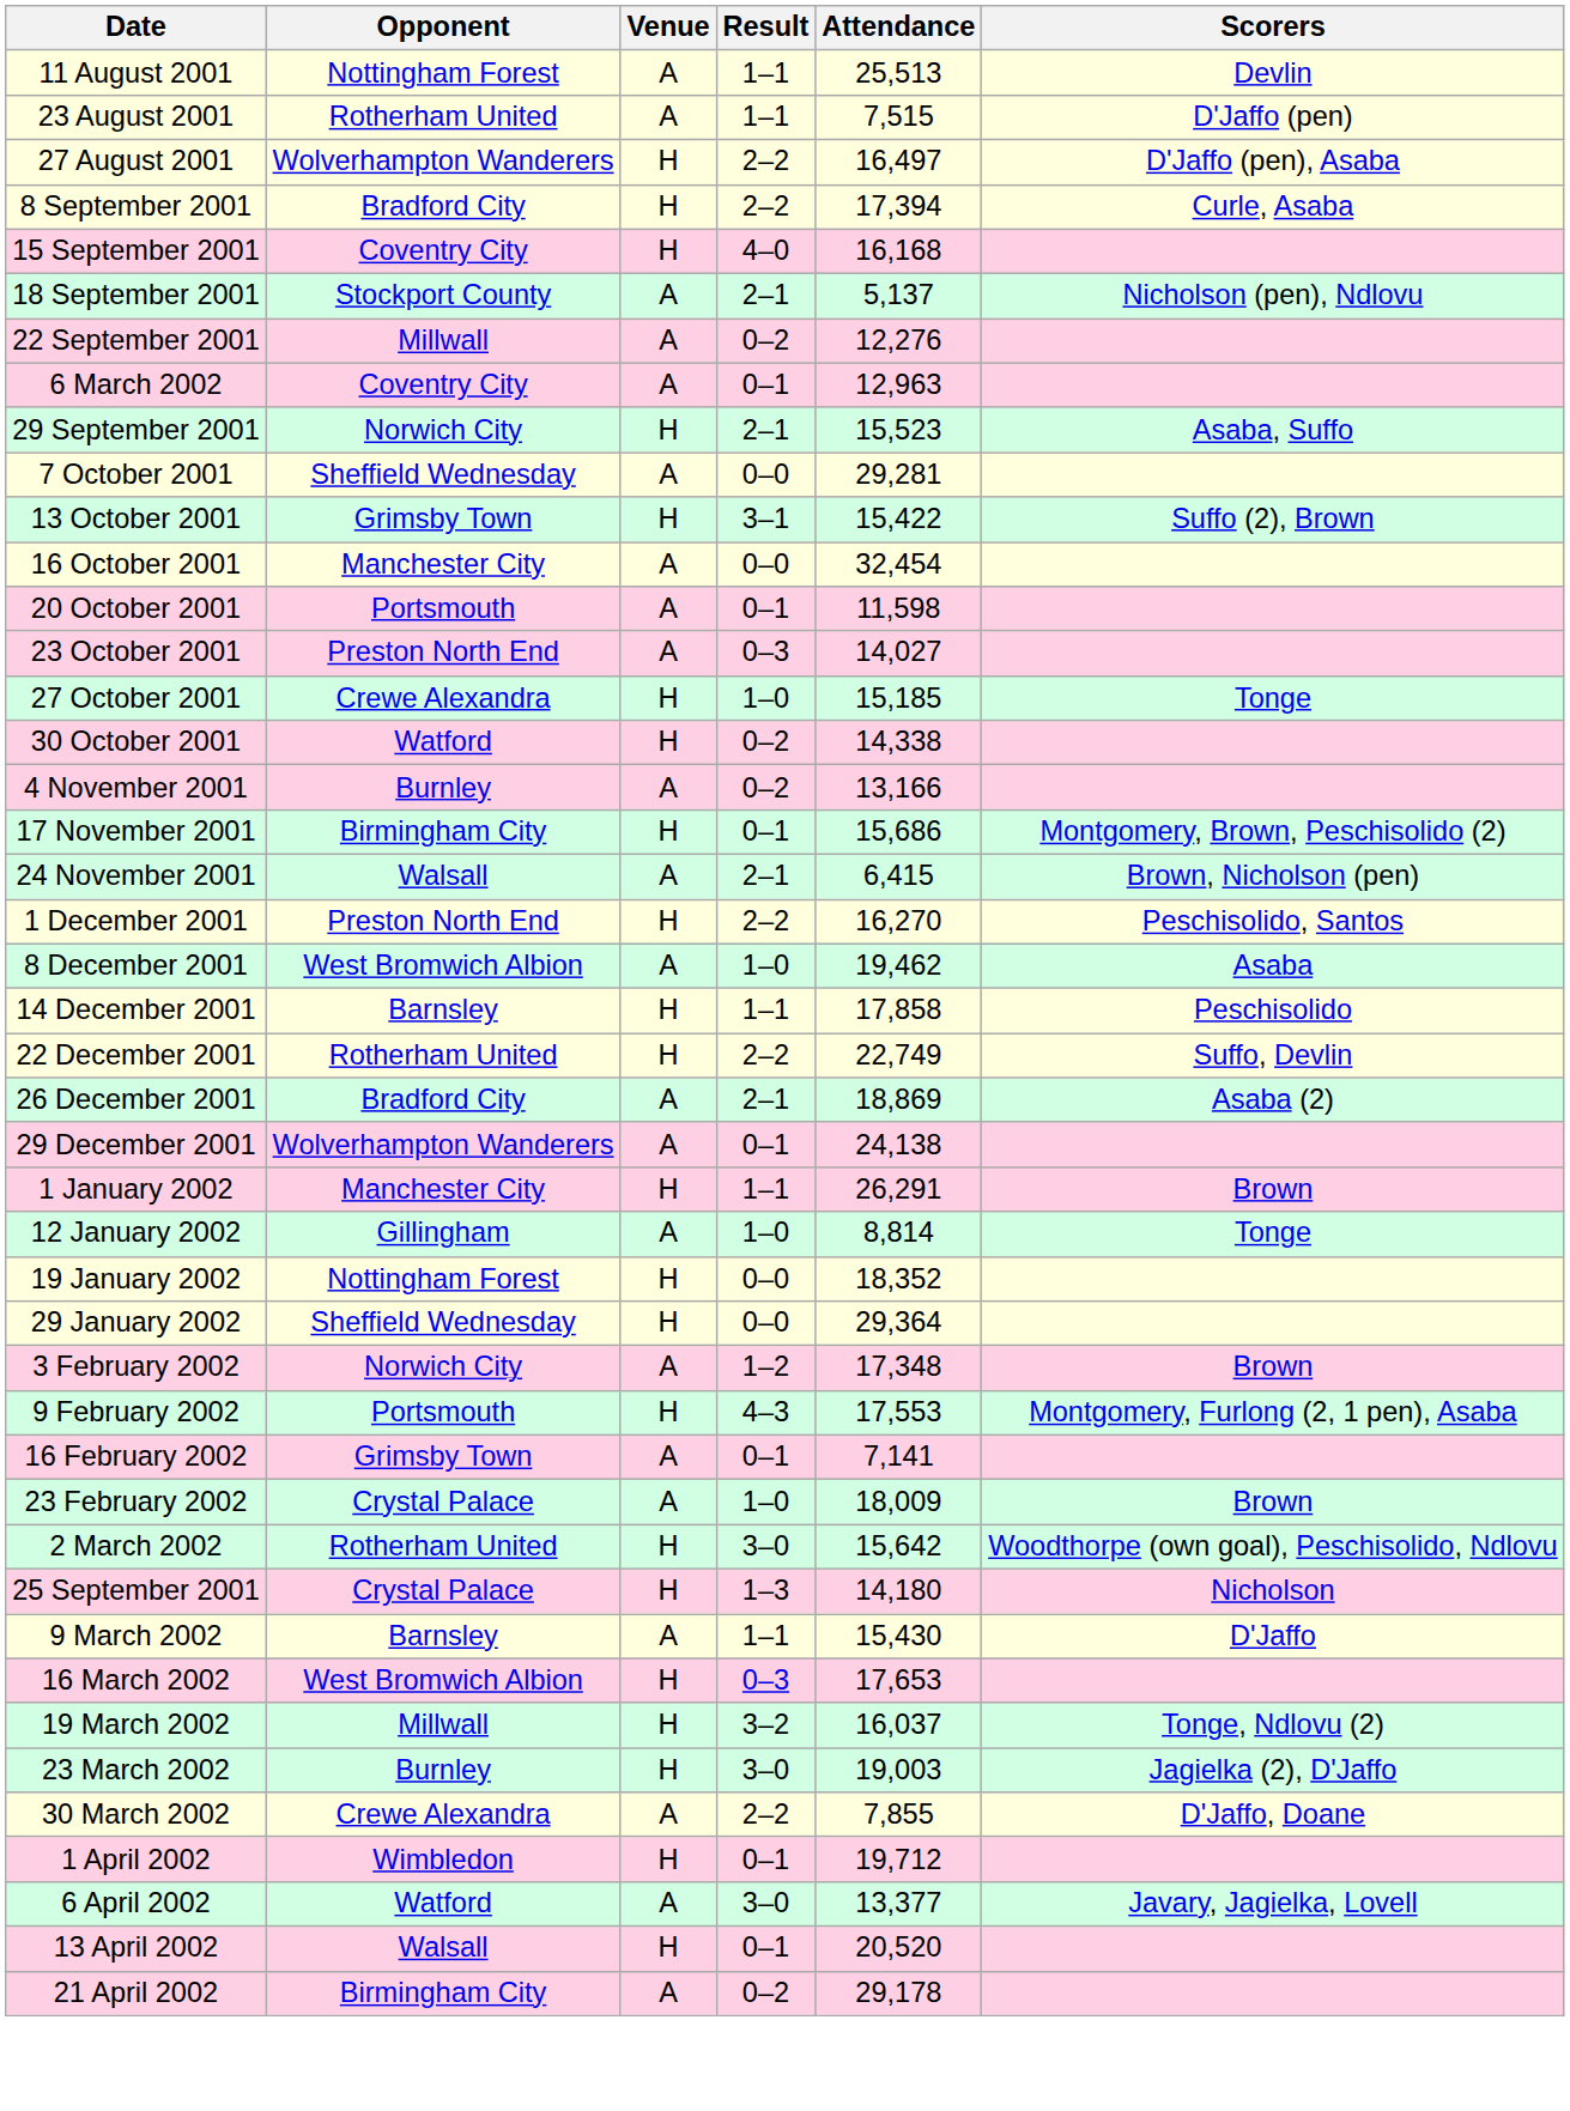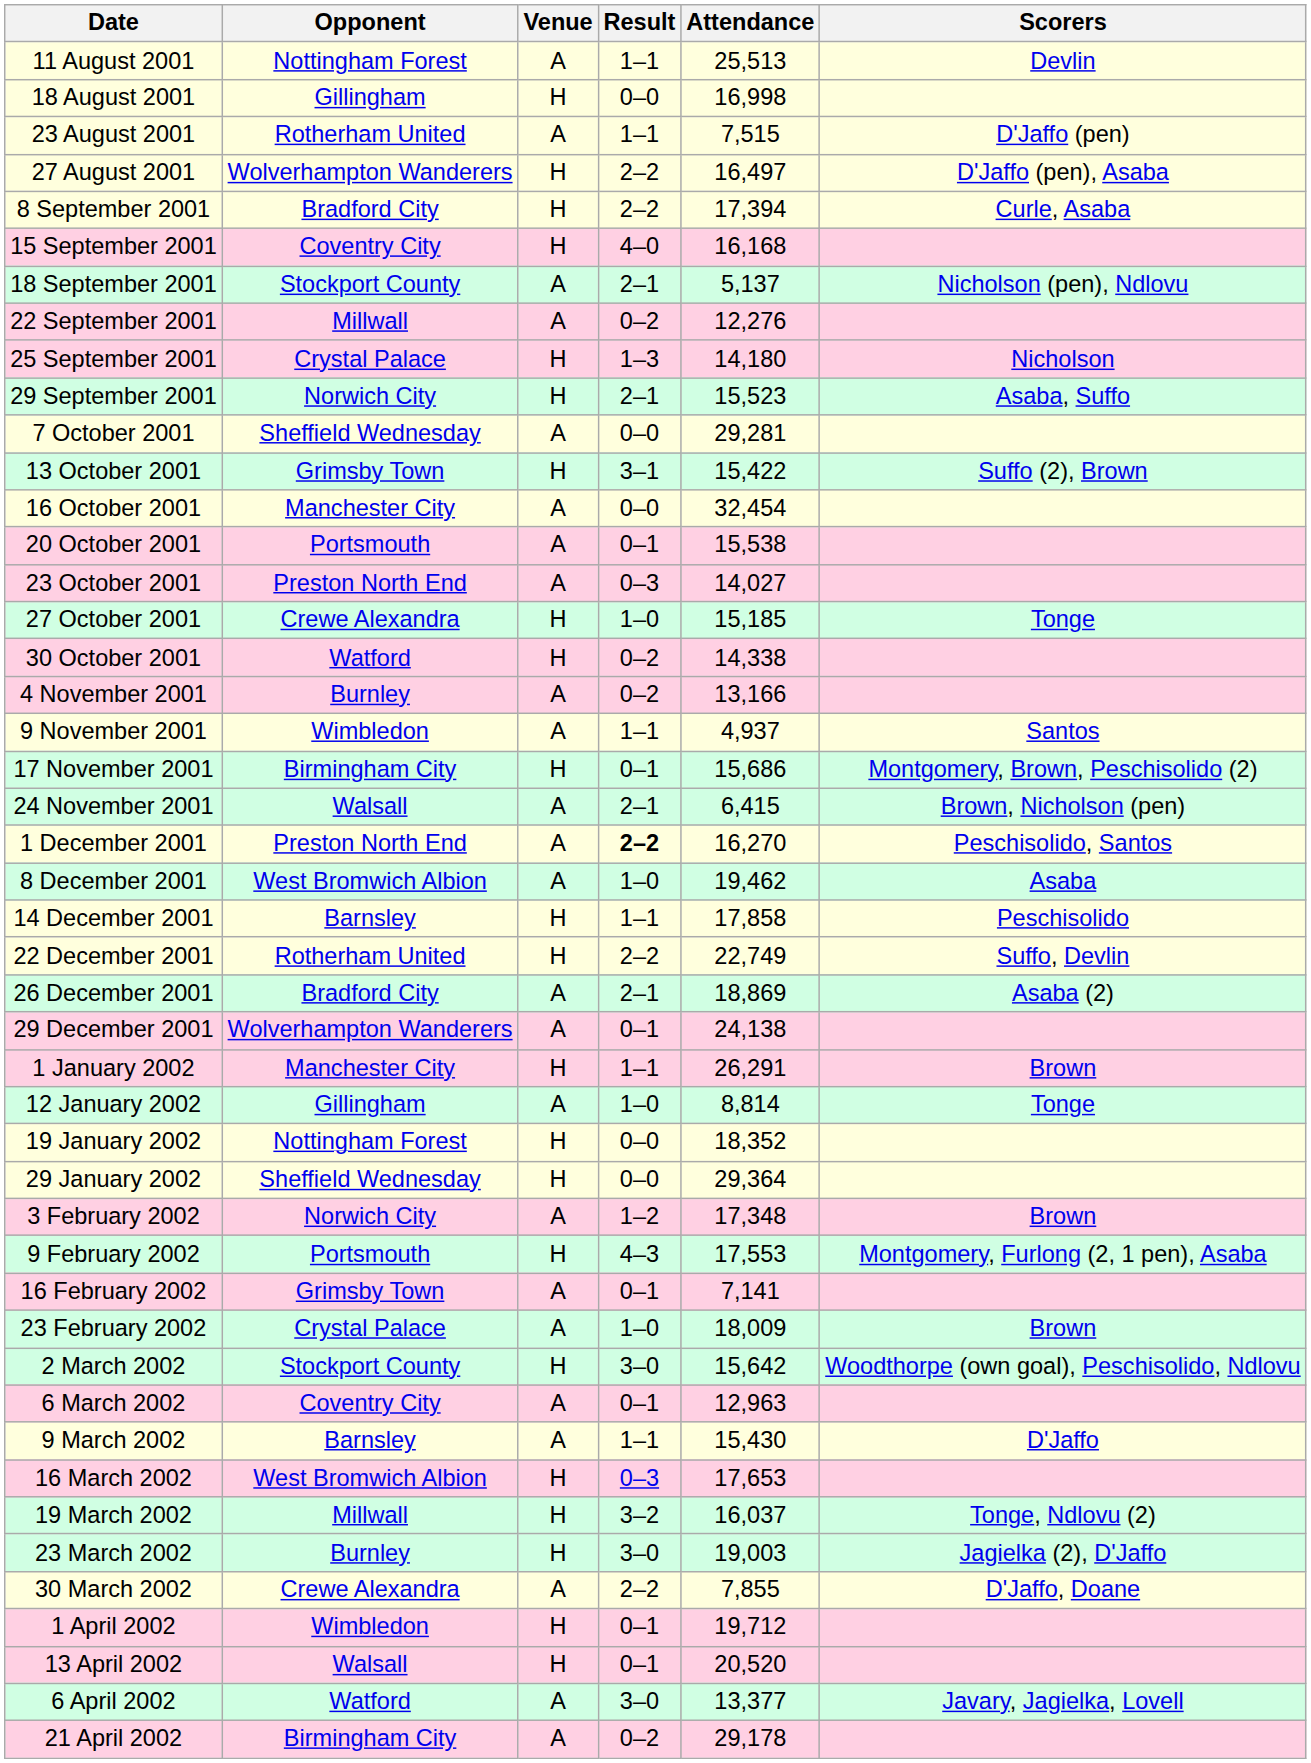+ row: 18 August 2001 | Gillingham | H | 0–0 | 16,998
rows swapped: 25 September 2001 <-> 6 March 2002
20 October 2001 | Attendance: 11,598 -> 15,538
+ row: 9 November 2001 | Wimbledon | A | 1–1 | 4,937 | Santos
1 December 2001 | Venue: H -> A
1 December 2001 | Result: normal -> bold
2 March 2002 | Opponent: Rotherham United -> Stockport County
rows swapped: 6 April 2002 <-> 13 April 2002
